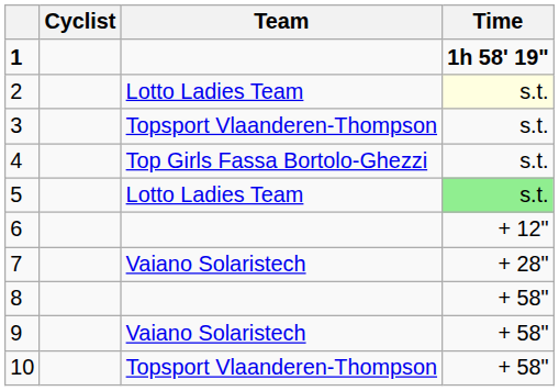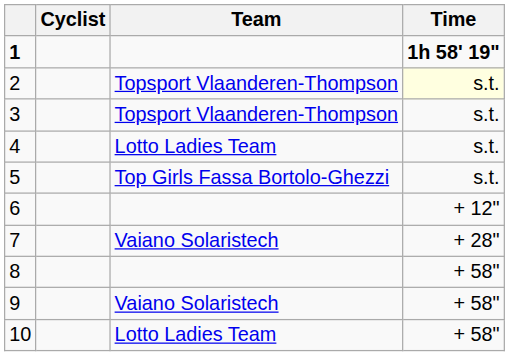2 | Team: Lotto Ladies Team -> Topsport Vlaanderen-Thompson
4 | Team: Top Girls Fassa Bortolo-Ghezzi -> Lotto Ladies Team
5 | Team: Lotto Ladies Team -> Top Girls Fassa Bortolo-Ghezzi
5 | Time: lightgreen background -> no background
10 | Team: Topsport Vlaanderen-Thompson -> Lotto Ladies Team
